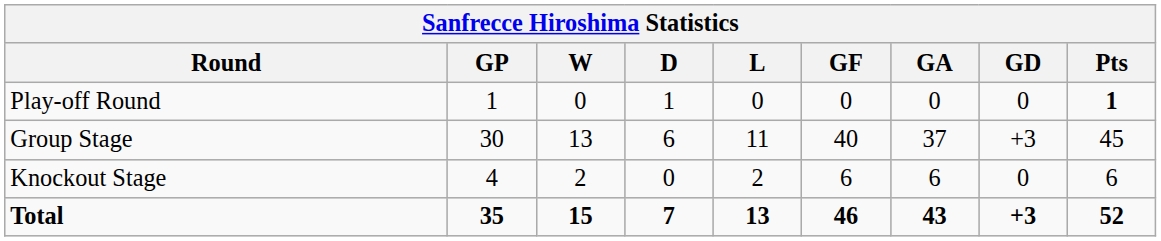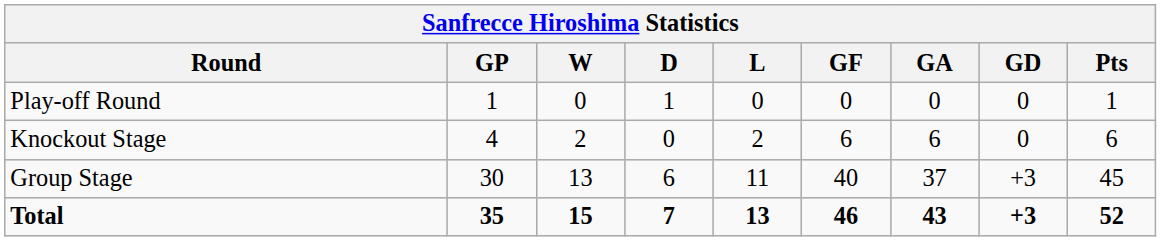Play-off Round | Pts: bold -> normal
rows swapped: Group Stage <-> Knockout Stage
